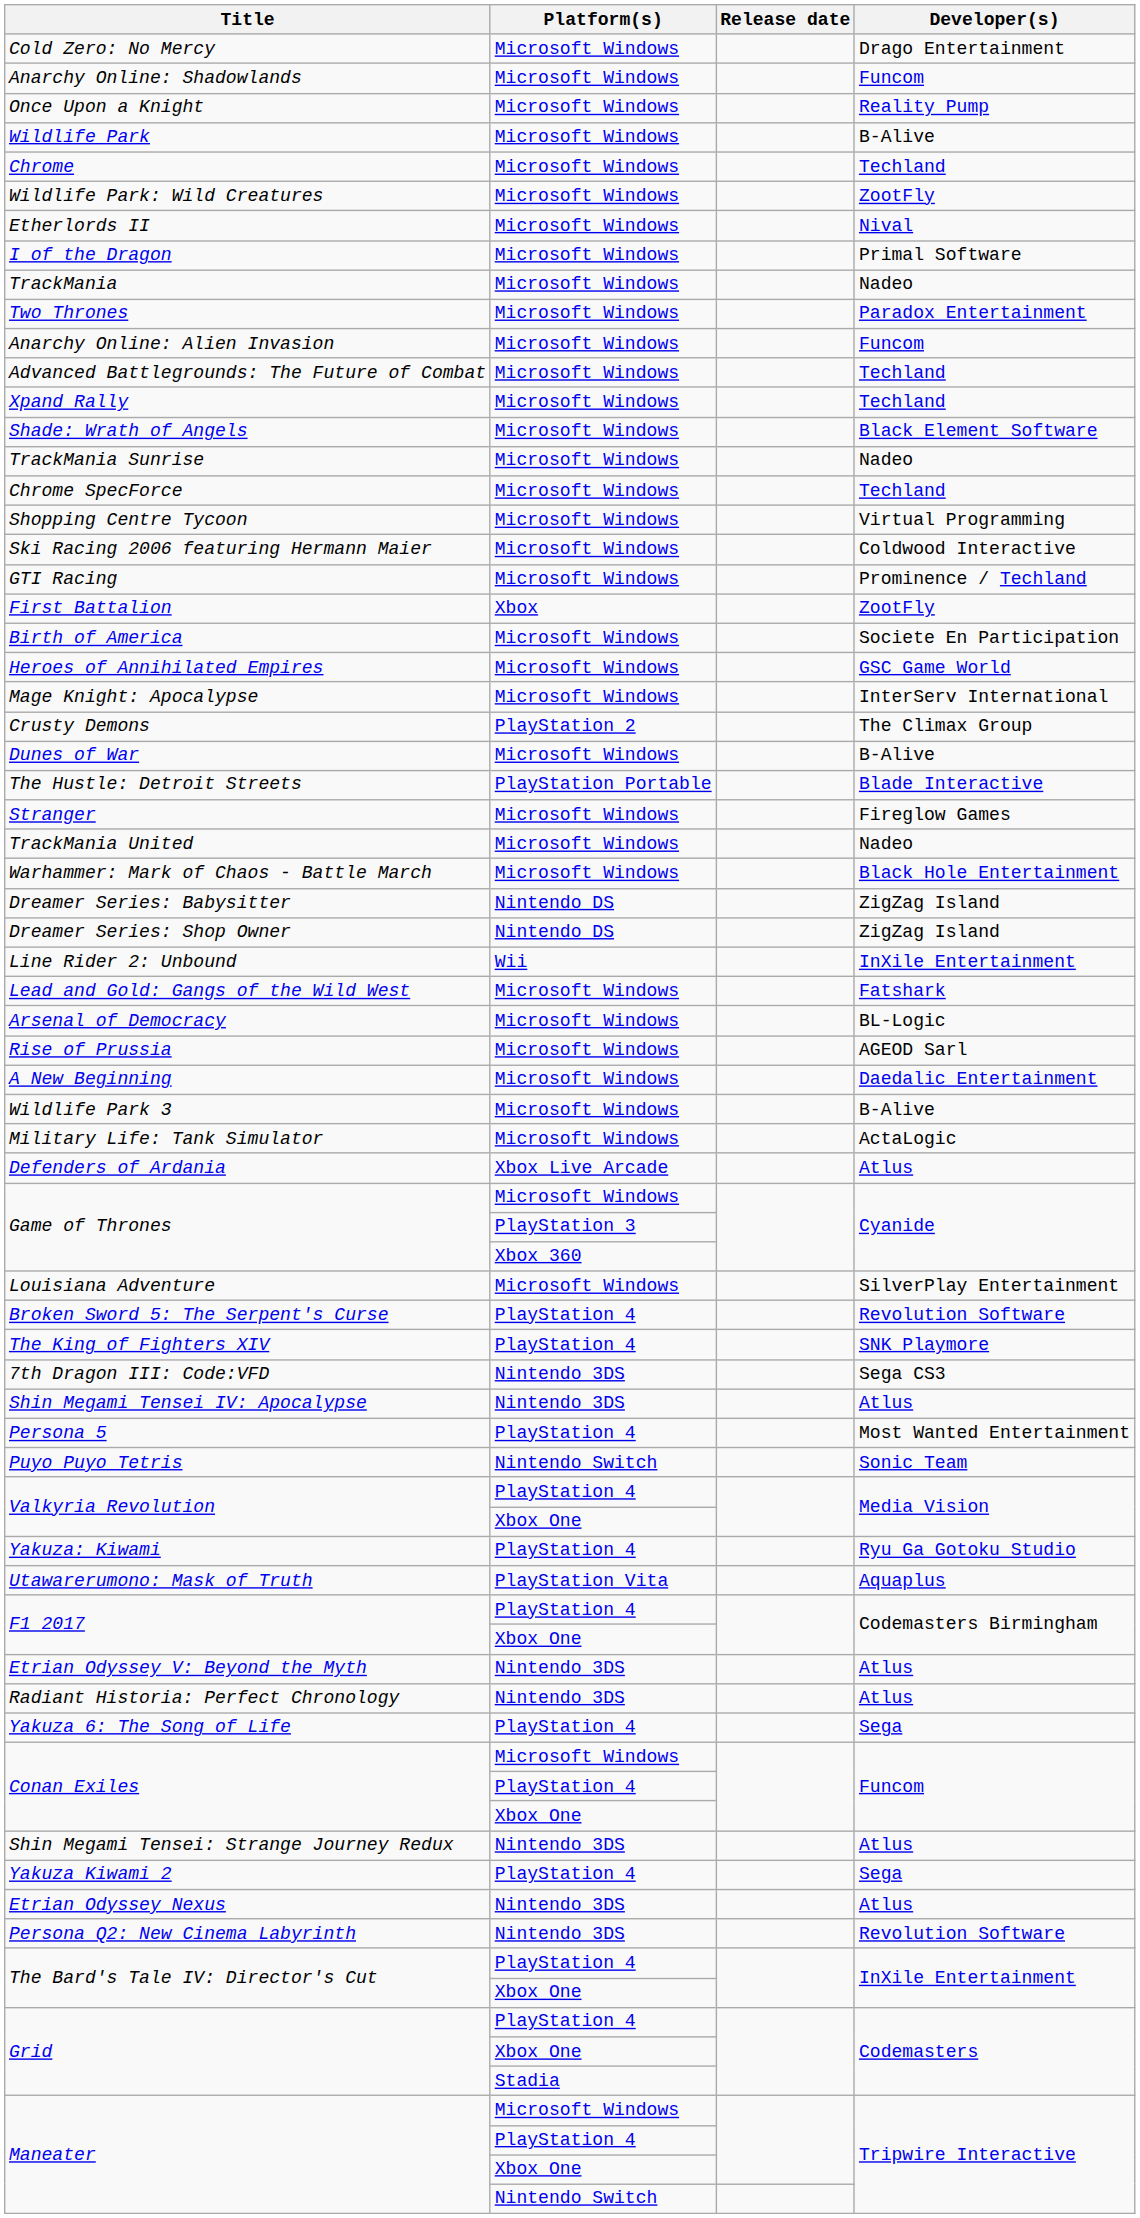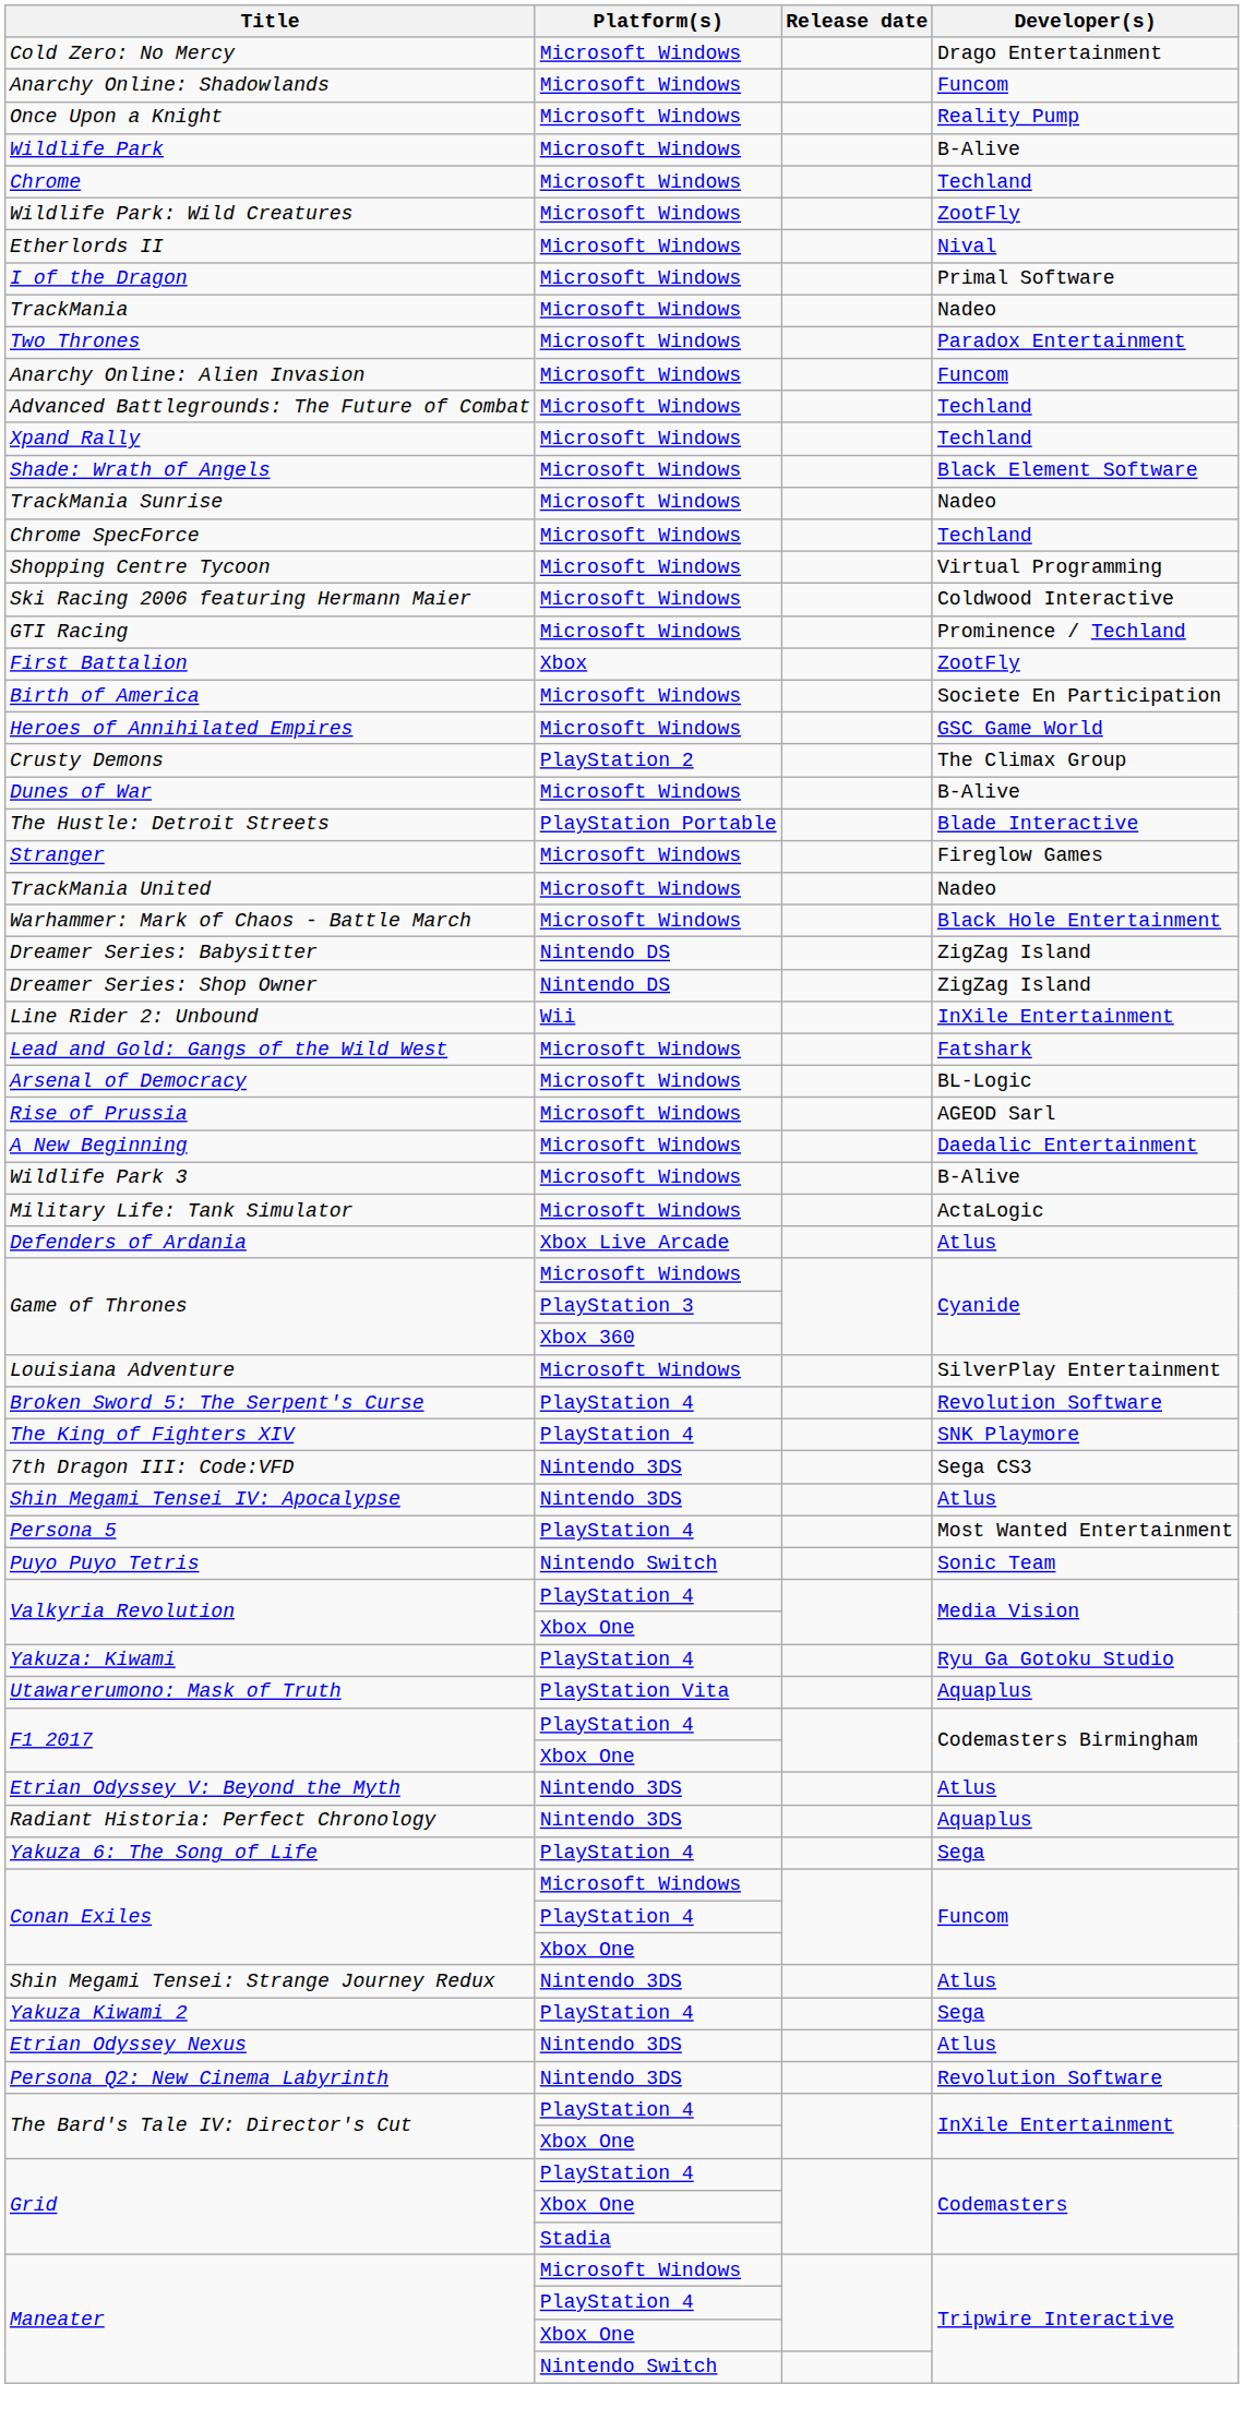- row: Mage Knight: Apocalypse | Microsoft Windows | InterServ International
Radiant Historia: Perfect Chronology | Developer(s): Atlus -> Aquaplus
